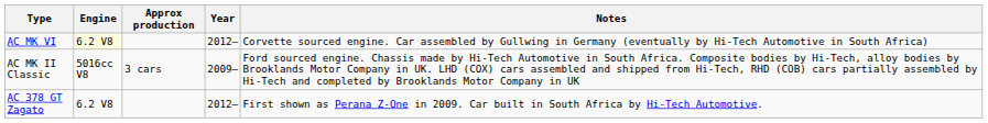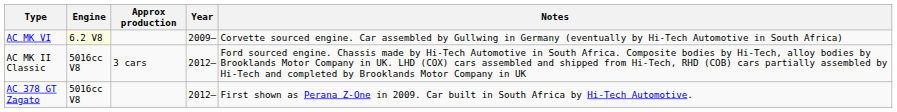AC MK VI | Year: 2012– -> 2009–
AC MK II Classic | Year: 2009– -> 2012–
AC 378 GT Zagato | Engine: 6.2 V8 -> 5016cc V8
